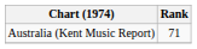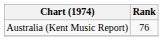Australia (Kent Music Report) | Rank: 71 -> 76
